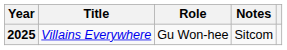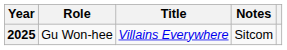columns swapped: Title <-> Role
